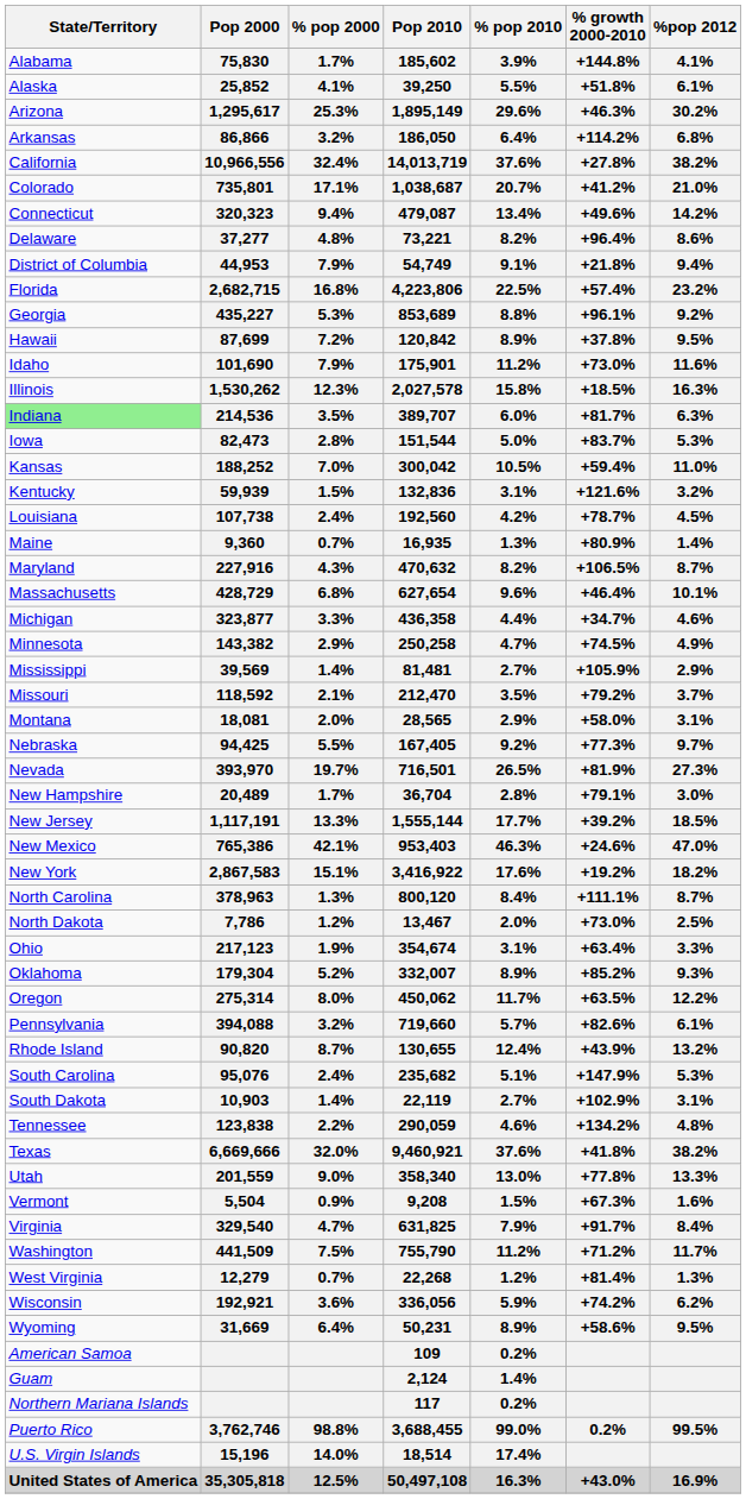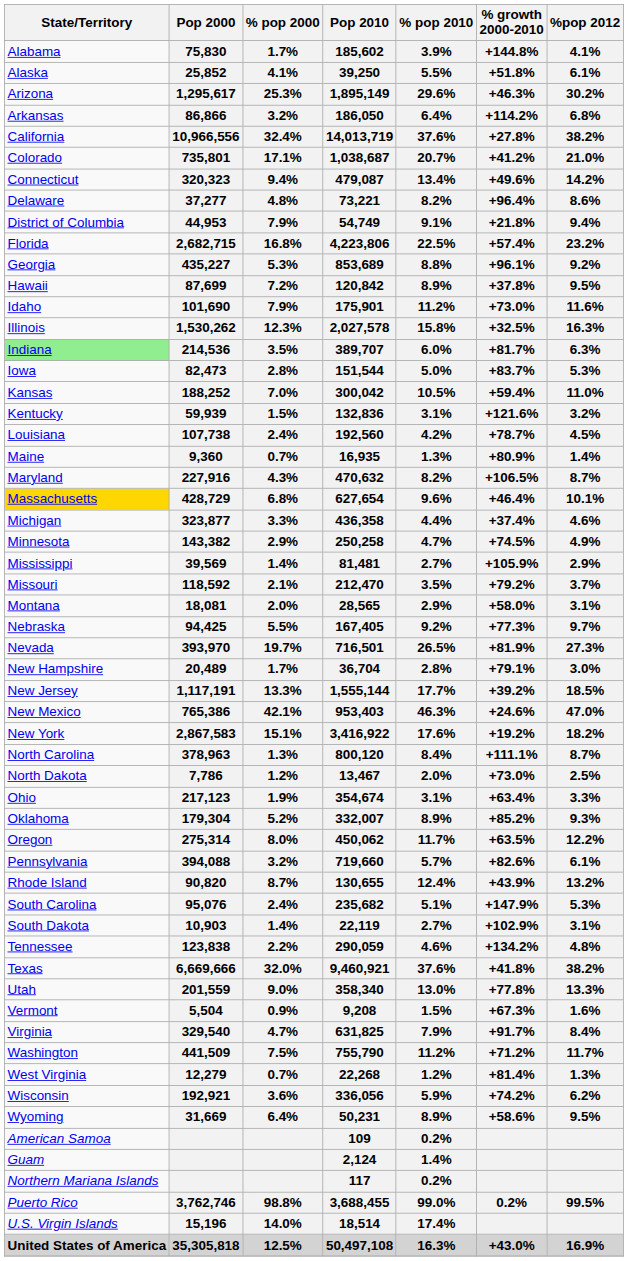2,027,578 | % growth 2000-2010: +18.5% -> +32.5%
627,654 | State/Territory: no background -> gold background
436,358 | % growth 2000-2010: +34.7% -> +37.4%
